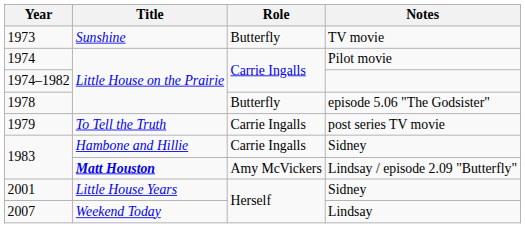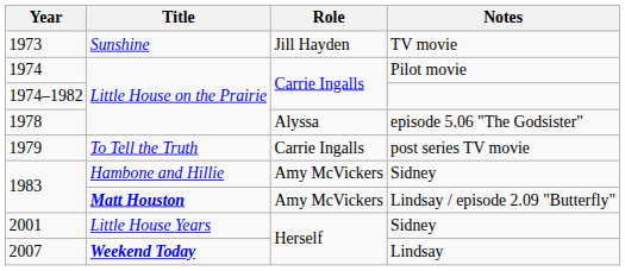1973 | Role: Butterfly -> Jill Hayden
1978 | Role: Butterfly -> Alyssa
1983 / Sidney | Role: Carrie Ingalls -> Amy McVickers
2007 | Title: normal -> bold
